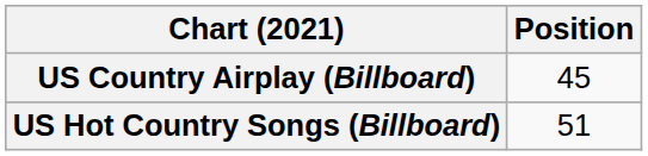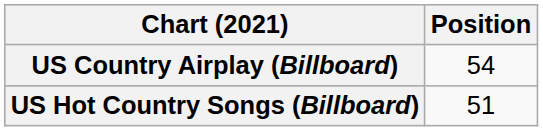US Country Airplay (Billboard) | Position: 45 -> 54
